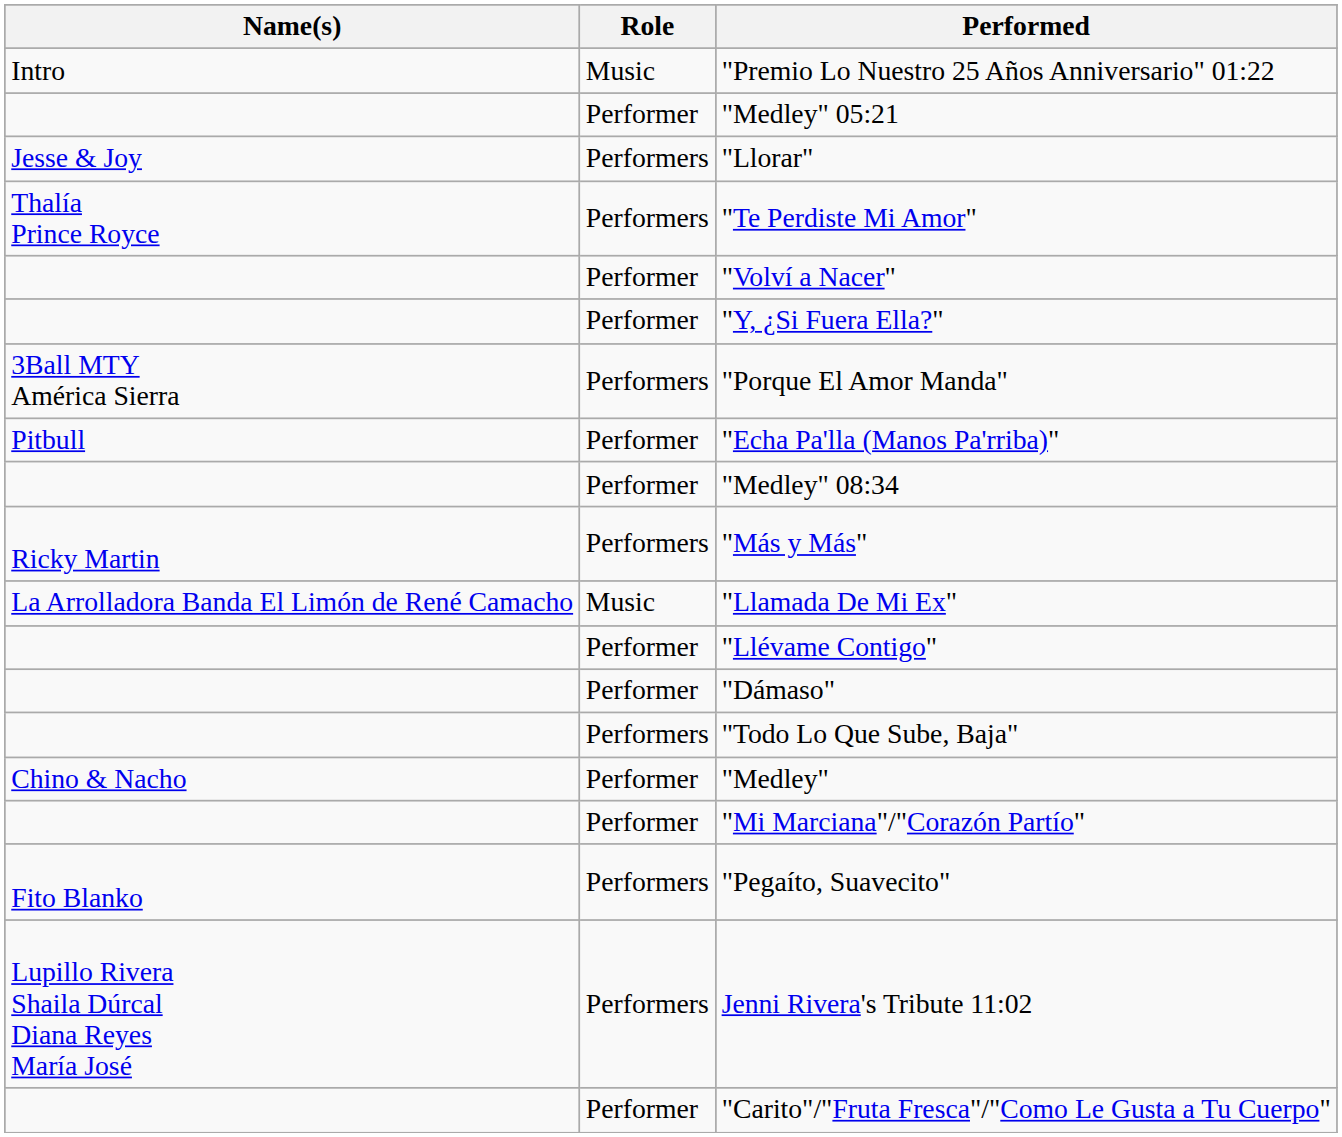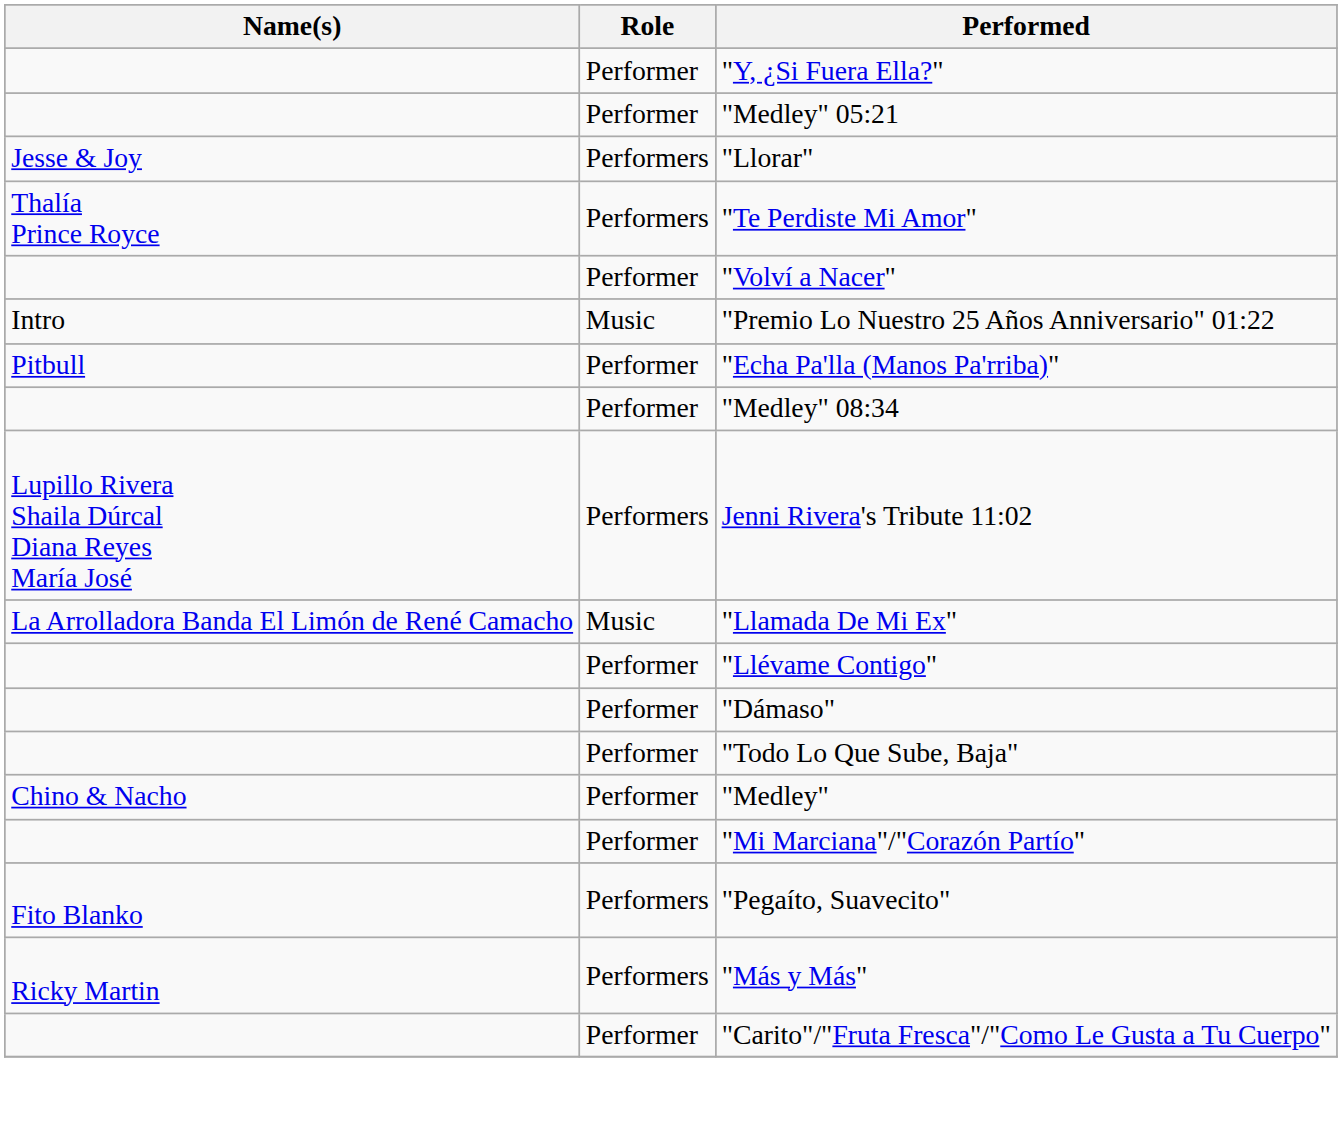rows swapped: "Premio Lo Nuestro 25 Años Anniversario" 01:22 <-> "Y, ¿Si Fuera Ella?"
- row: 3Ball MTY América Sierra | Performers | "Porque El Amor Manda"
rows swapped: "Más y Más" <-> Jenni Rivera's Tribute 11:02
"Todo Lo Que Sube, Baja" | Role: Performers -> Performer
